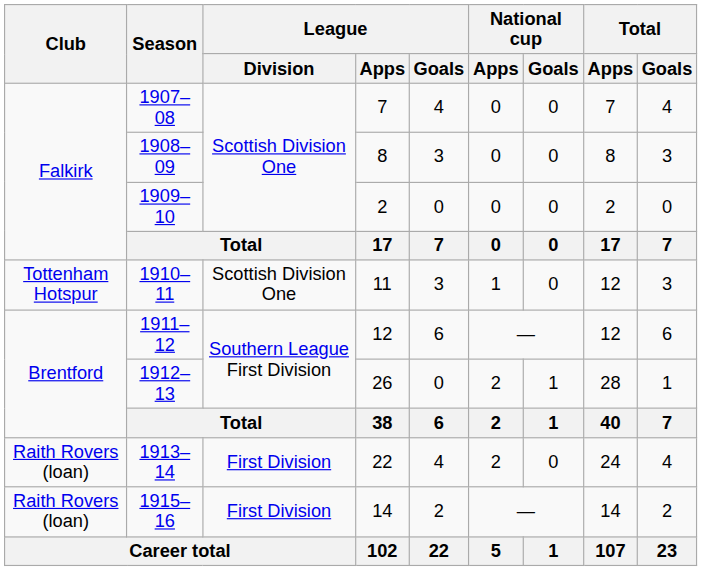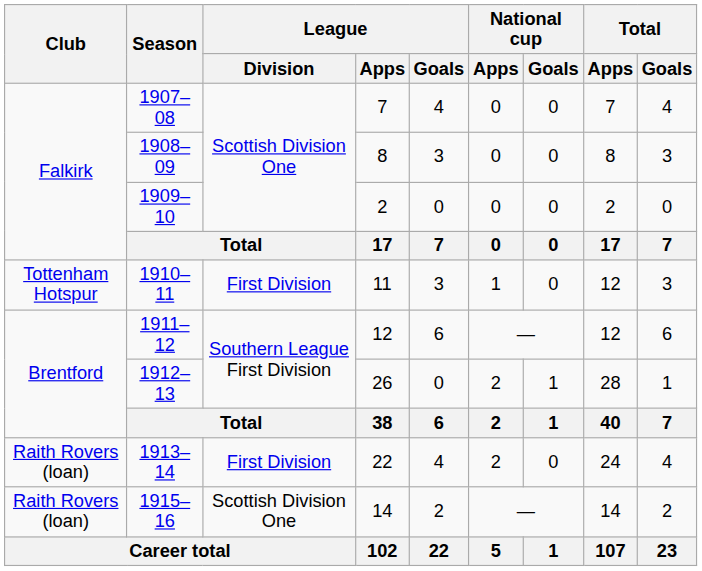1910–11 | League / Division: Scottish Division One -> First Division
1915–16 | League / Division: First Division -> Scottish Division One
